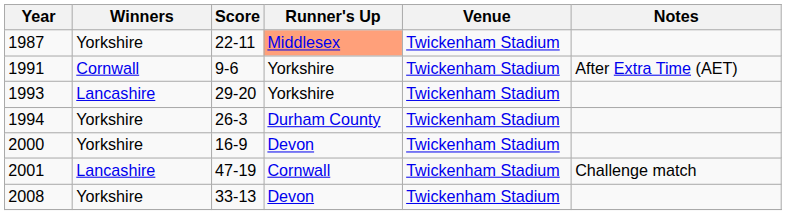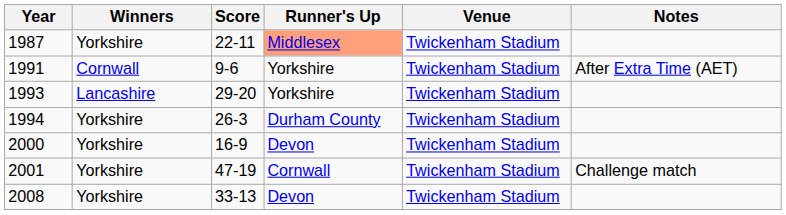2001 | Winners: Lancashire -> Yorkshire
